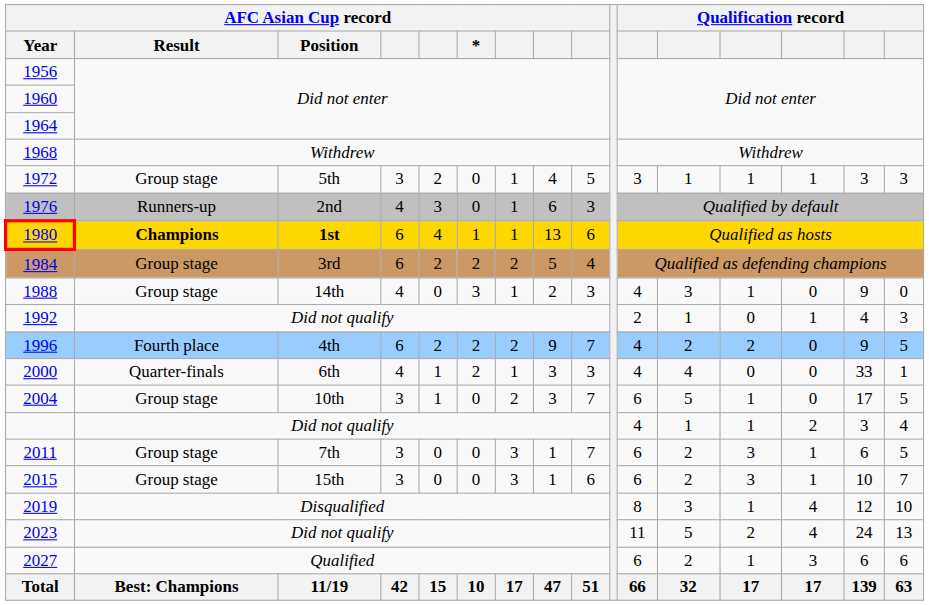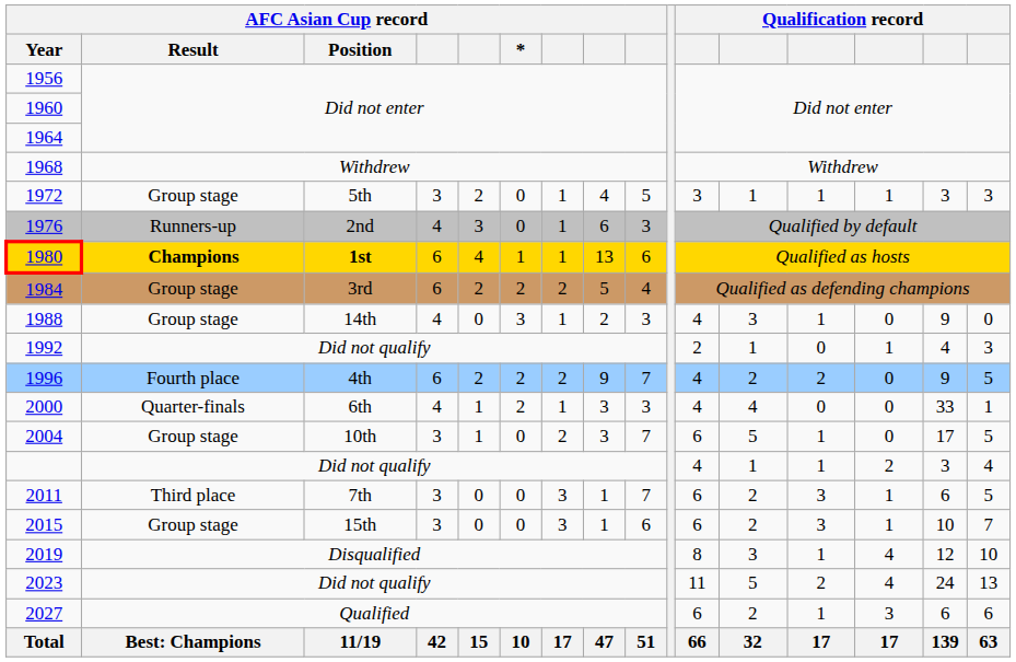2011 | AFC Asian Cup record / Result: Group stage -> Third place
